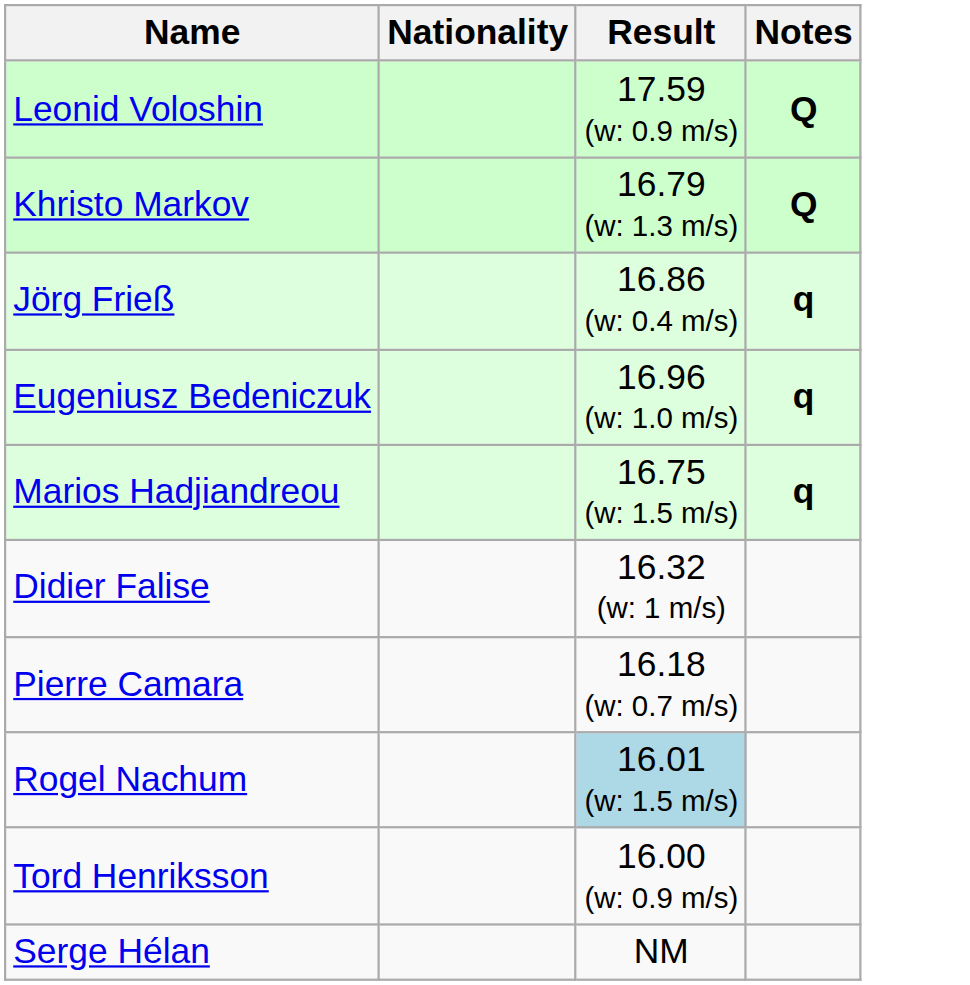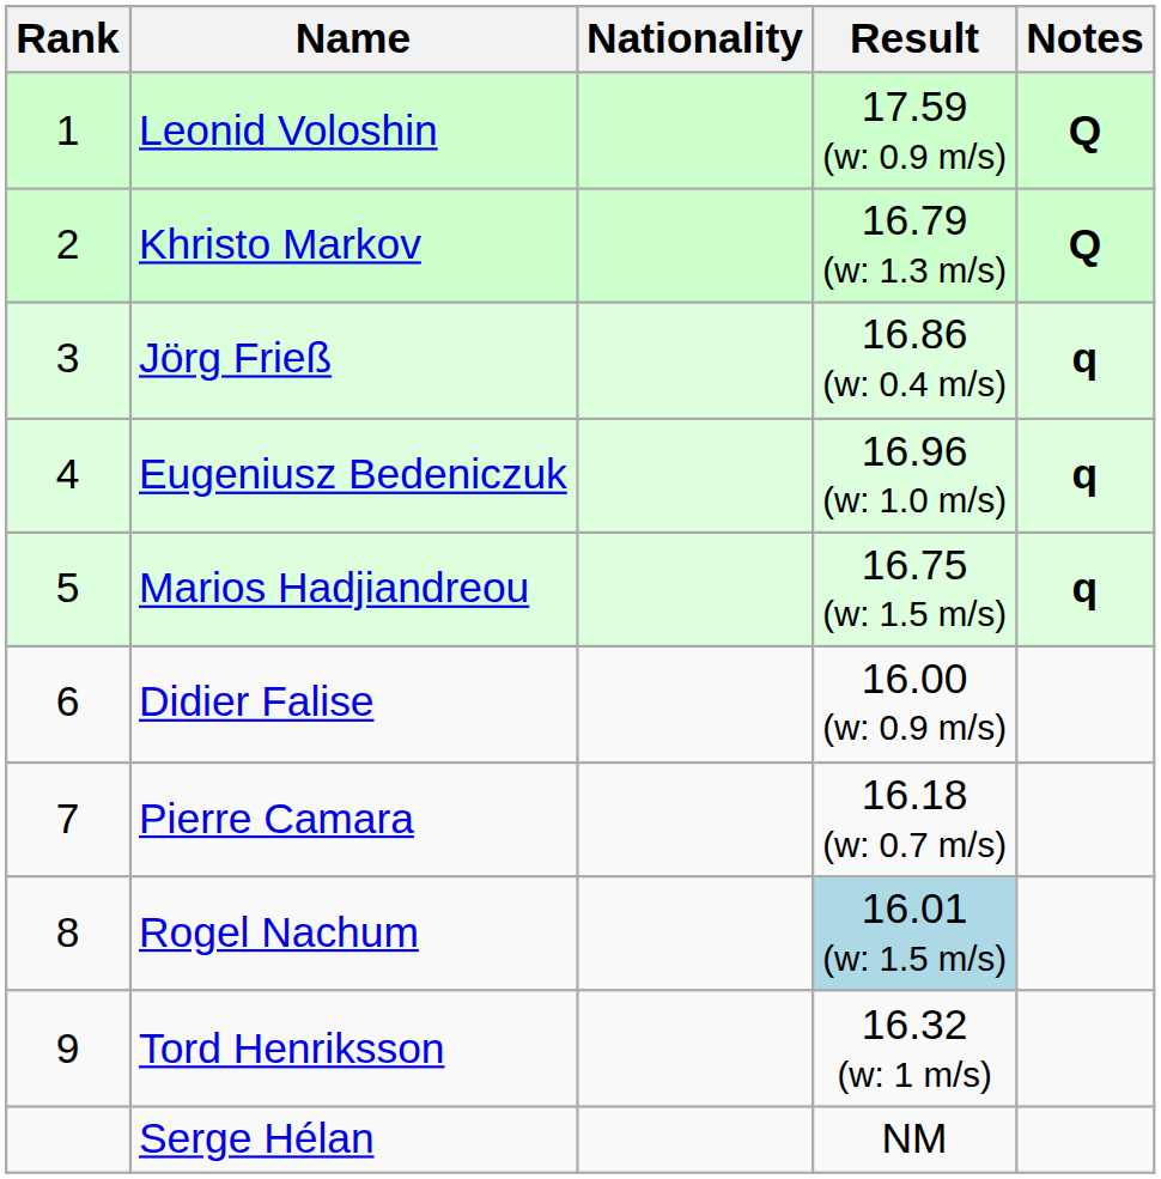+ column: Rank | 1 | 2 | 3 | 4 | 5 | 6 | 7 | 8 | 9
Didier Falise | Result: 16.32 (w: 1 m/s) -> 16.00 (w: 0.9 m/s)
Tord Henriksson | Result: 16.00 (w: 0.9 m/s) -> 16.32 (w: 1 m/s)
